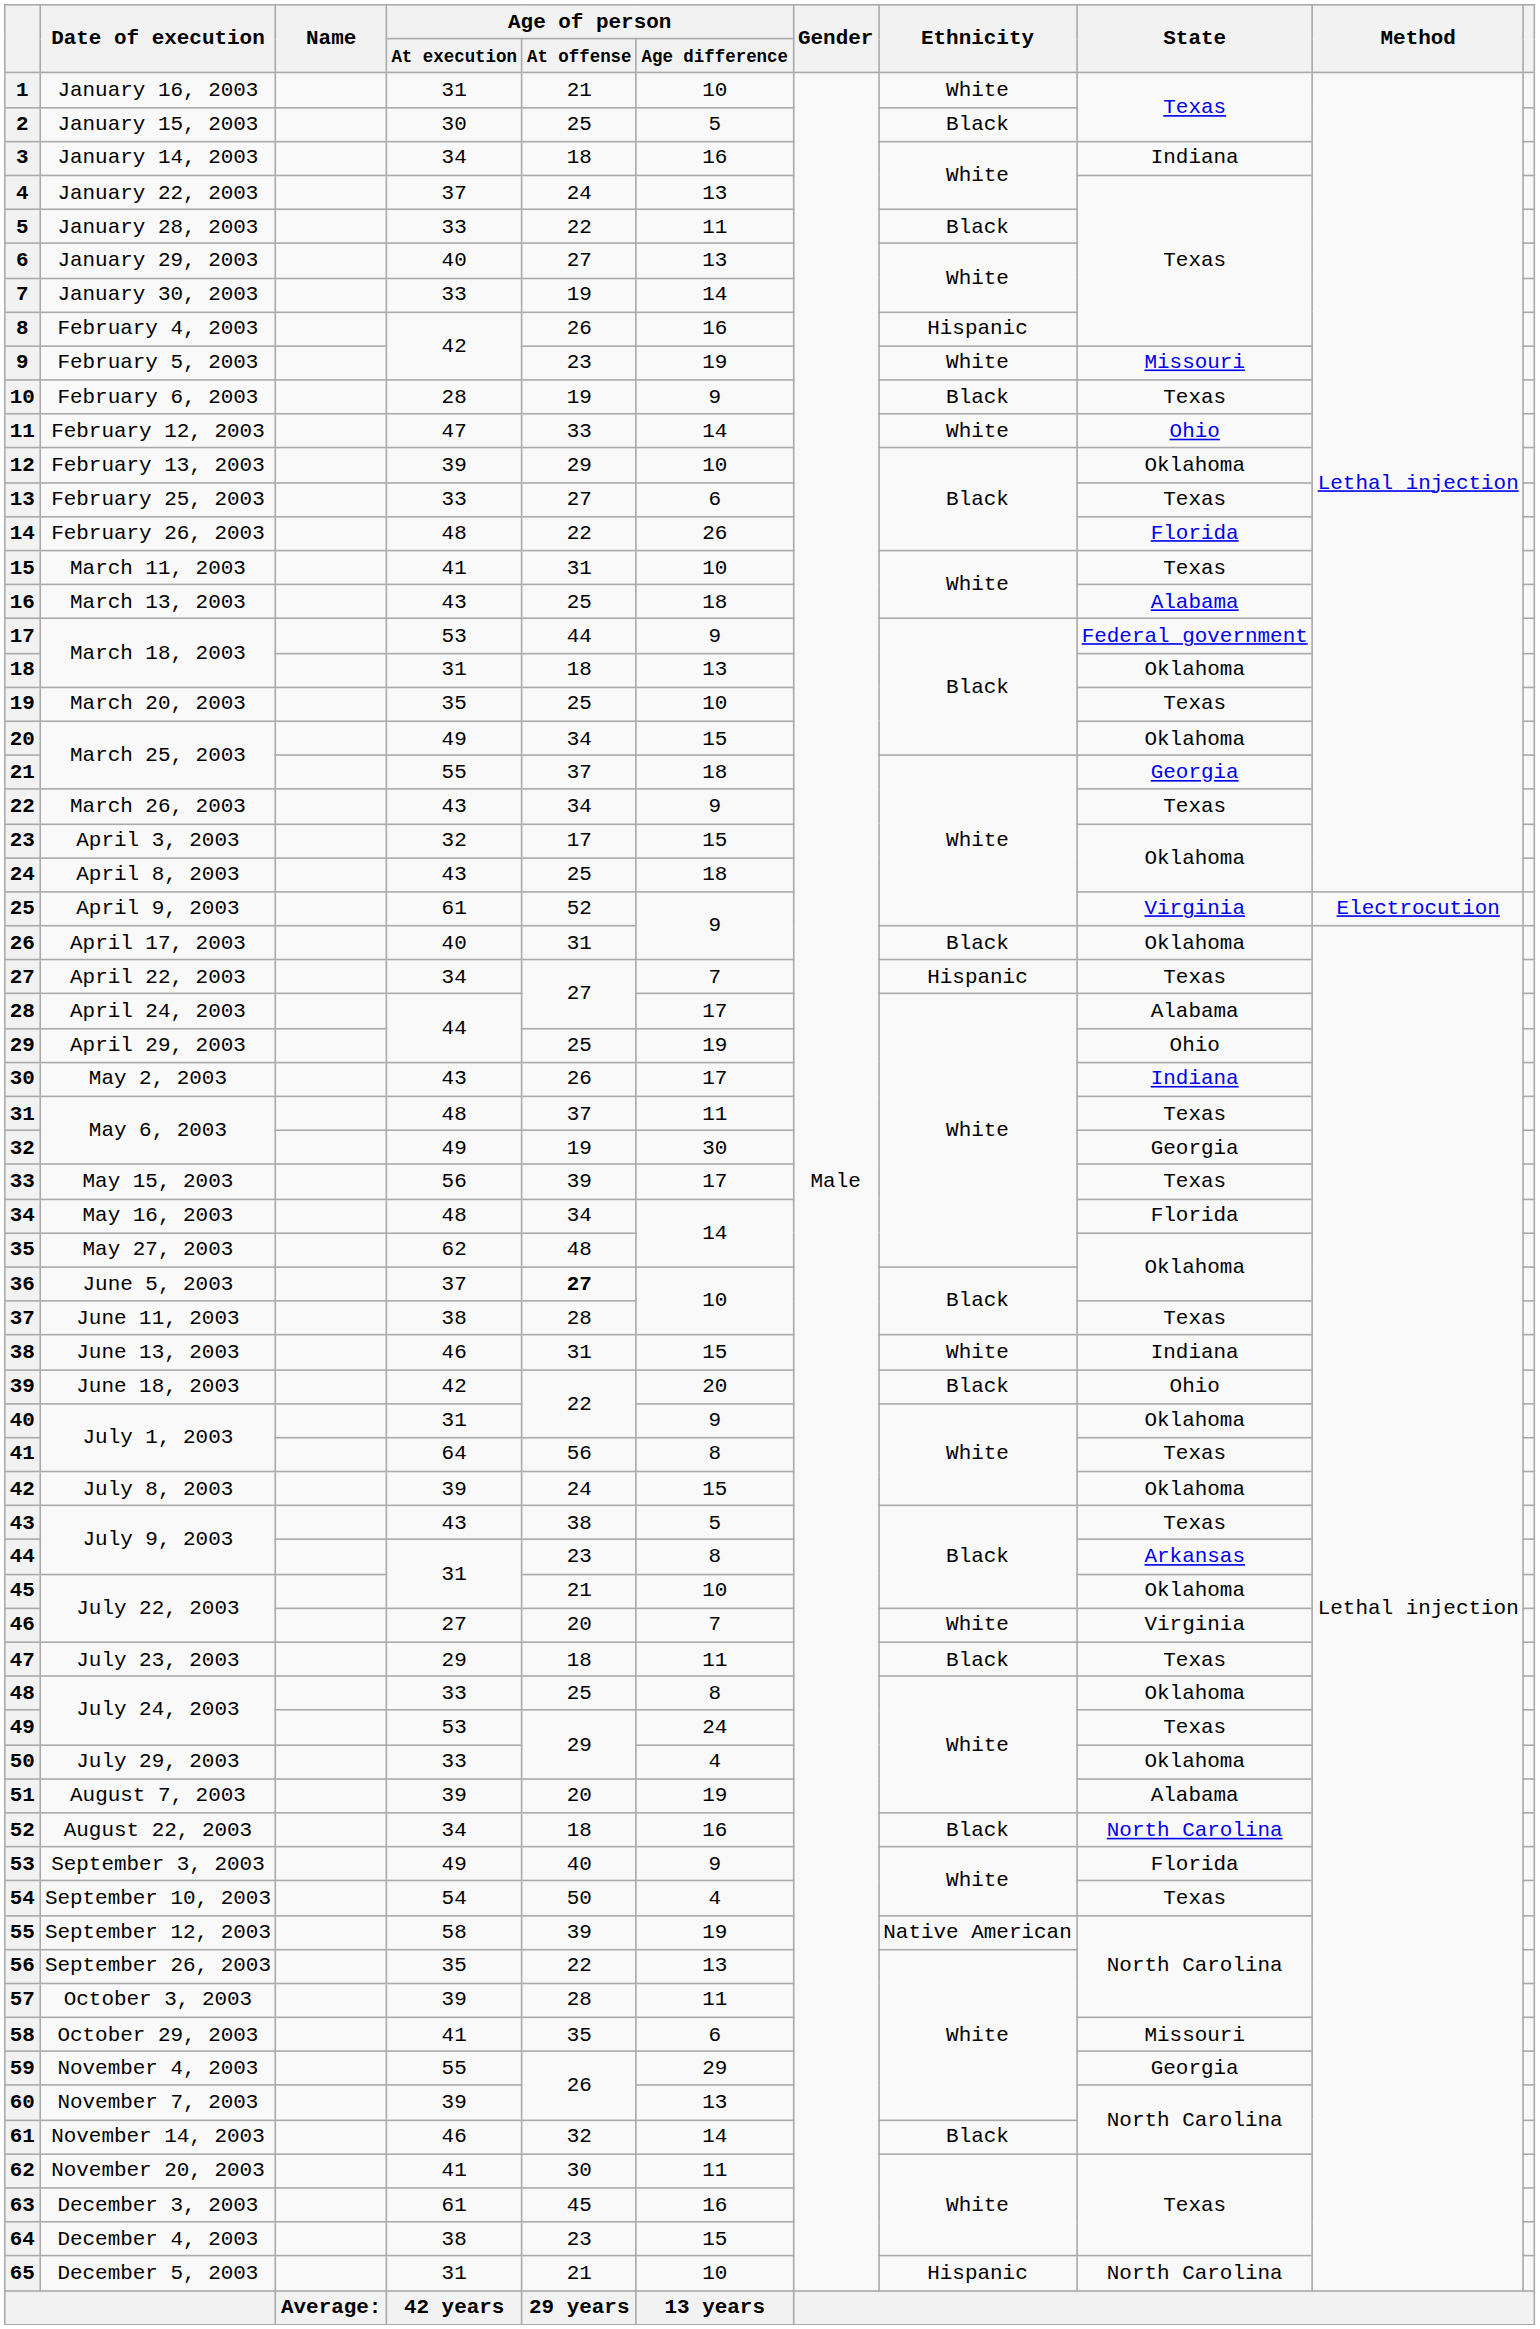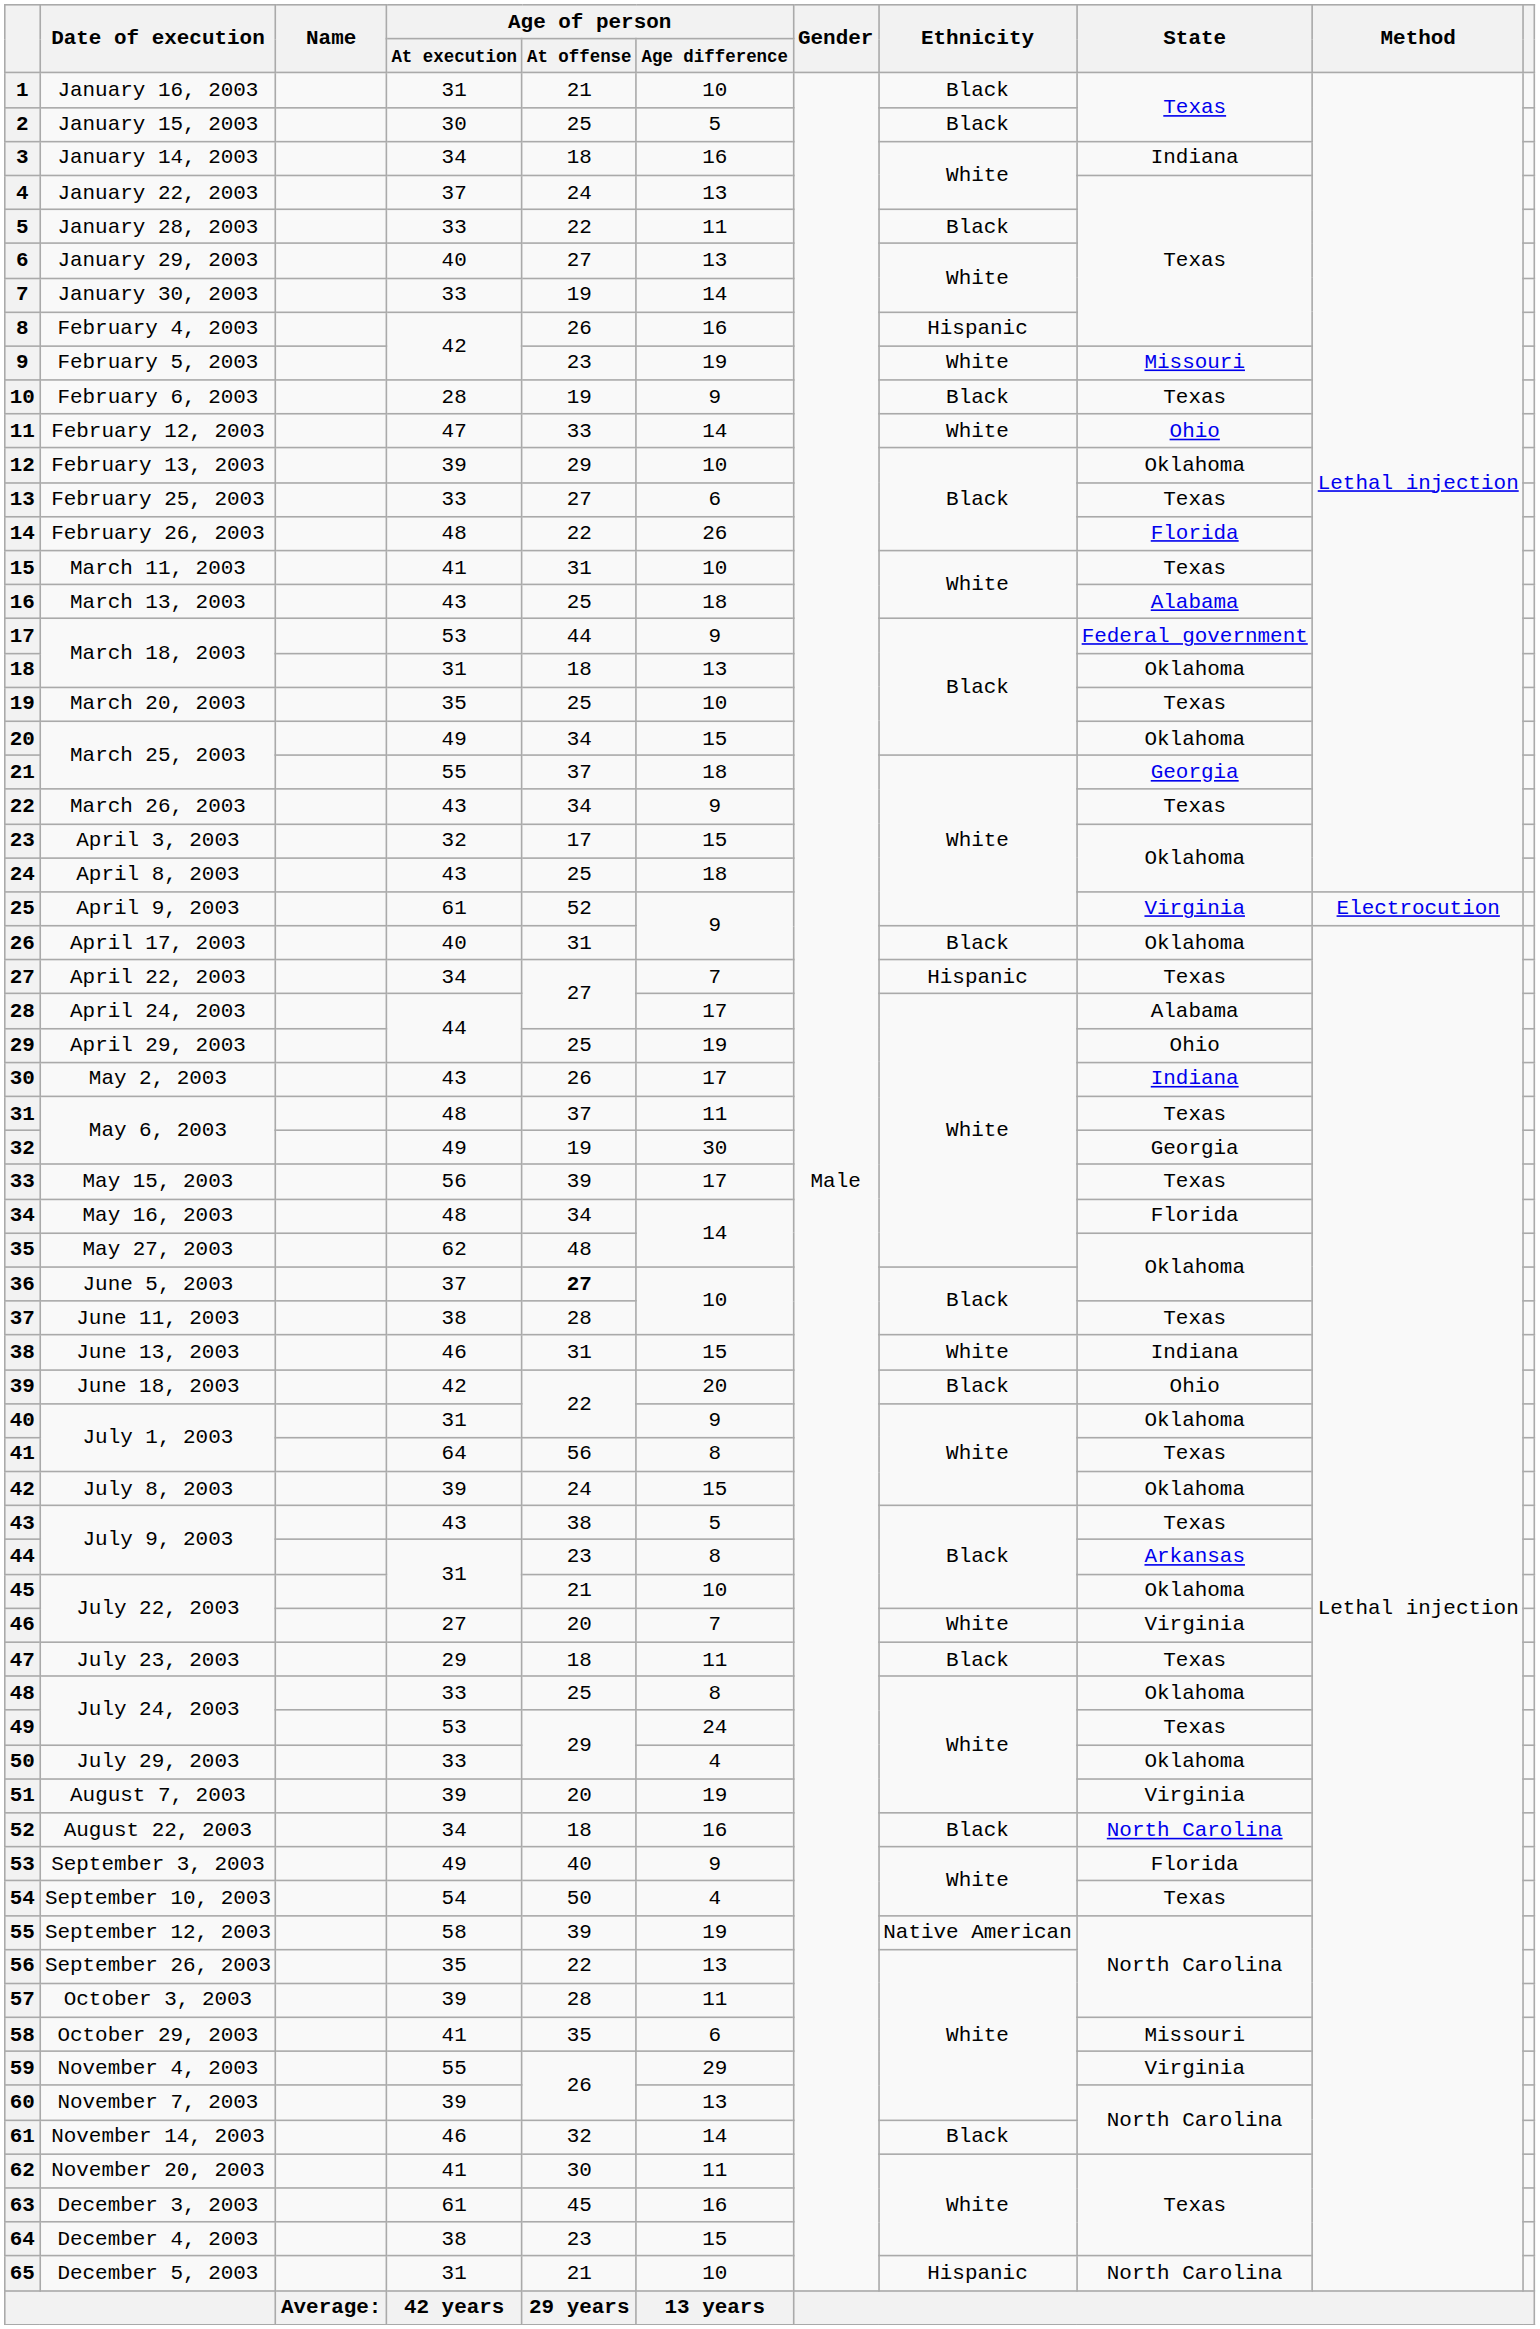1 | Ethnicity: White -> Black
51 | State: Alabama -> Virginia
59 | State: Georgia -> Virginia
